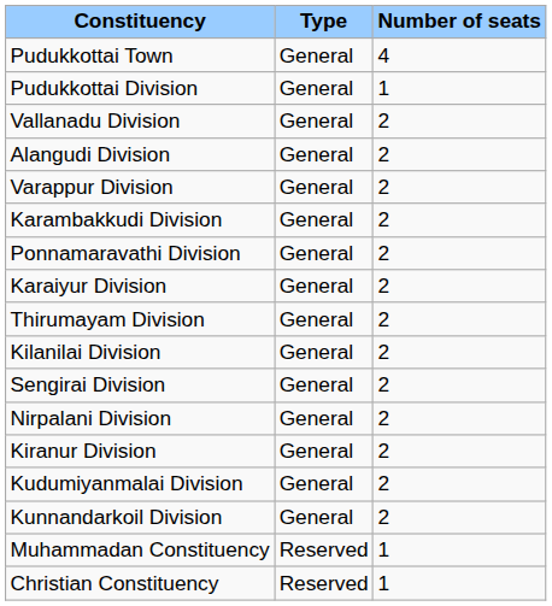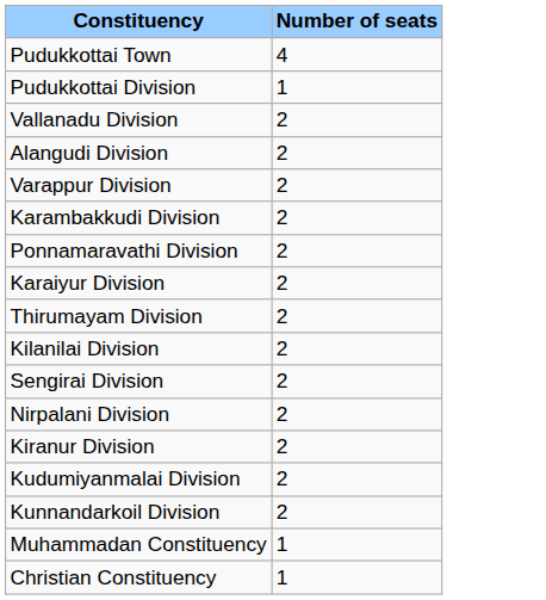- column: Type | General | General | General | General | General | General | General | General | General | General | General | General | General | General | General | Reserved | Reserved
